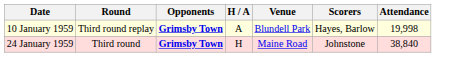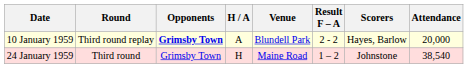+ column: Result F – A | 2 - 2 | 1 – 2
10 January 1959 | Attendance: 19,998 -> 20,000
24 January 1959 | Opponents: bold -> normal
24 January 1959 | Attendance: 38,840 -> 38,540
